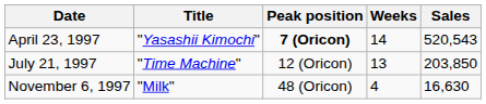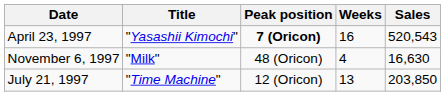April 23, 1997 | Weeks: 14 -> 16
rows swapped: July 21, 1997 <-> November 6, 1997
